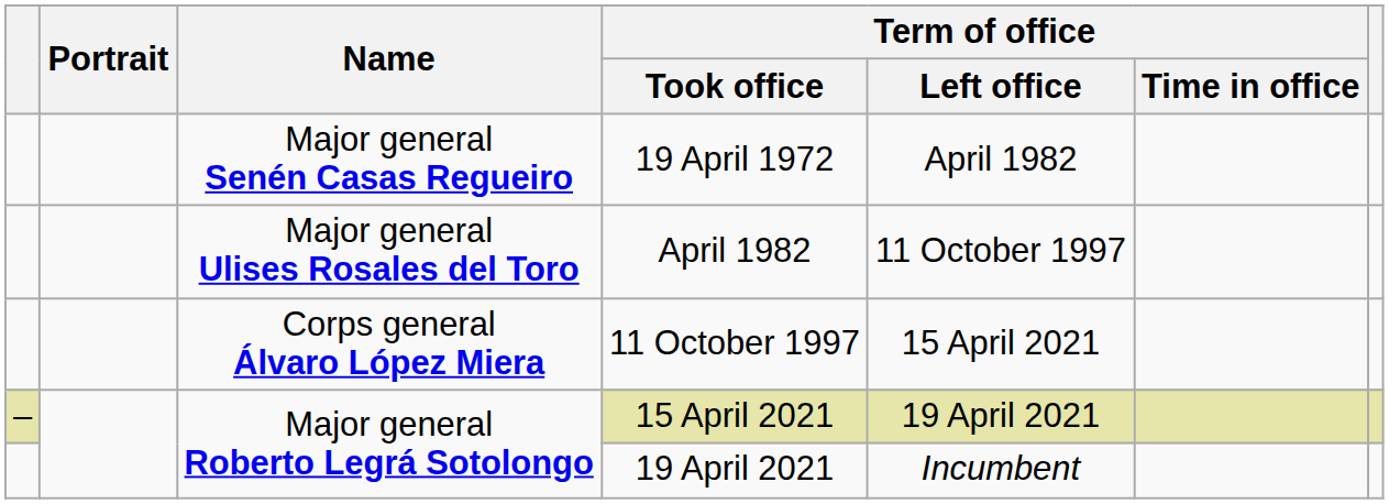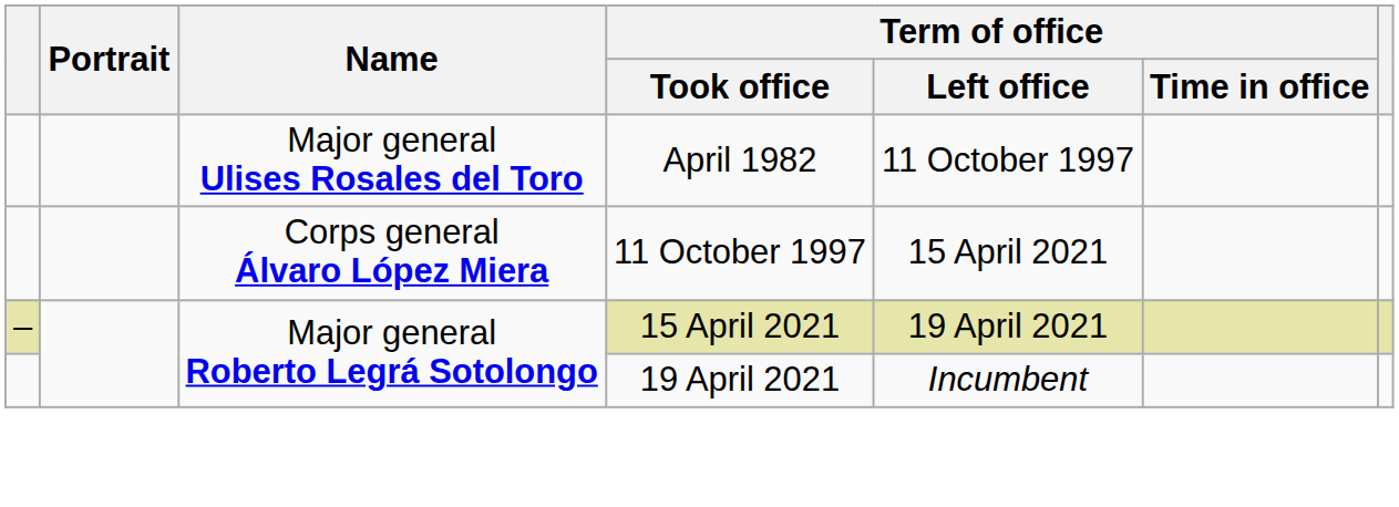- row: Major general Senén Casas Regueiro | 19 April 1972 | April 1982
